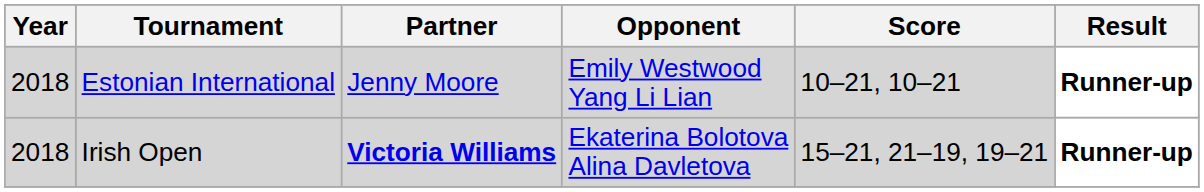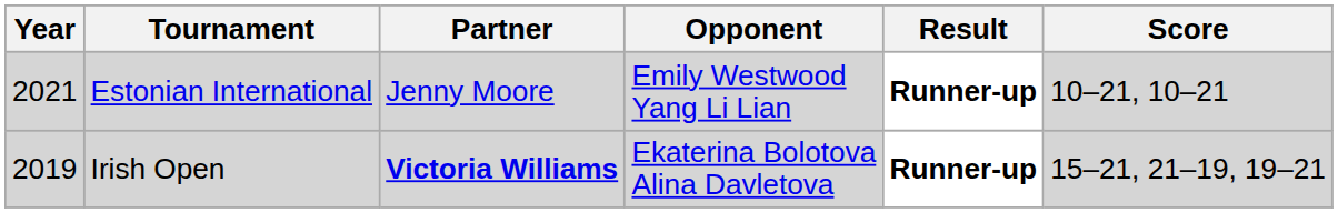columns swapped: Score <-> Result
Estonian International | Year: 2018 -> 2021
Irish Open | Year: 2018 -> 2019
